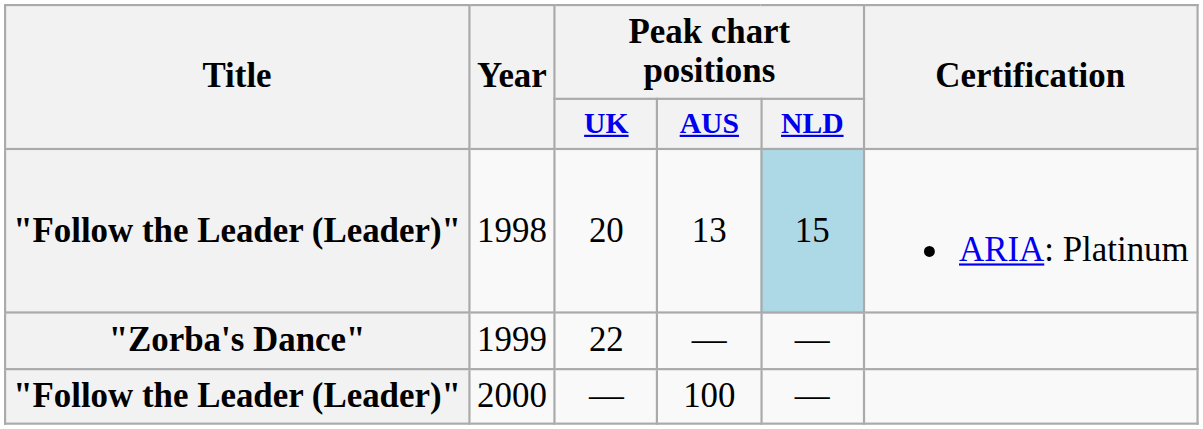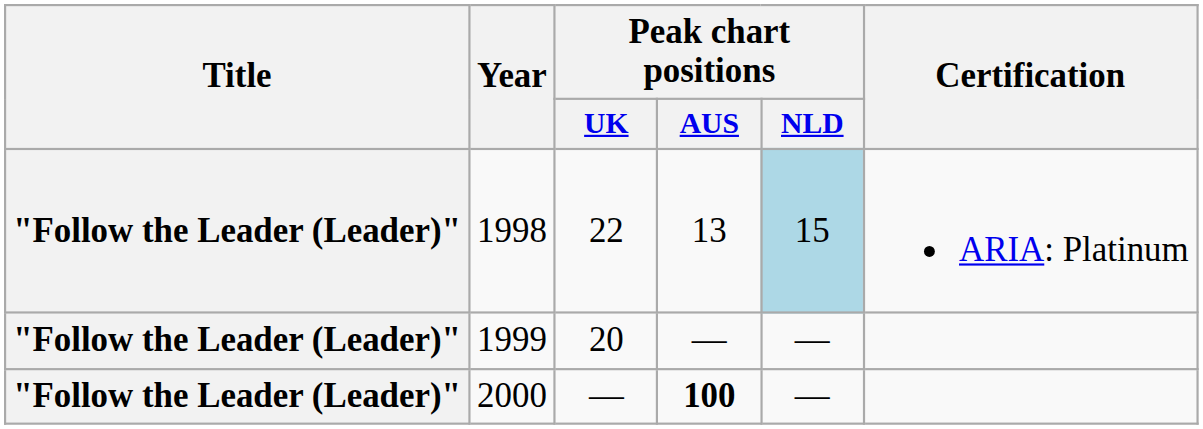1998 | Peak chart positions / UK: 20 -> 22
1999 | Title: "Zorba's Dance" -> "Follow the Leader (Leader)"
1999 | Peak chart positions / UK: 22 -> 20
2000 | Peak chart positions / AUS: normal -> bold
